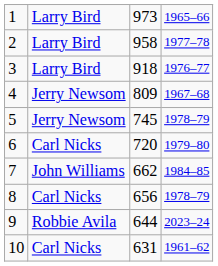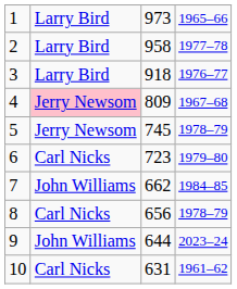4 | column 2: no background -> pink background
6 | column 3: 720 -> 723
9 | column 2: Robbie Avila -> John Williams
